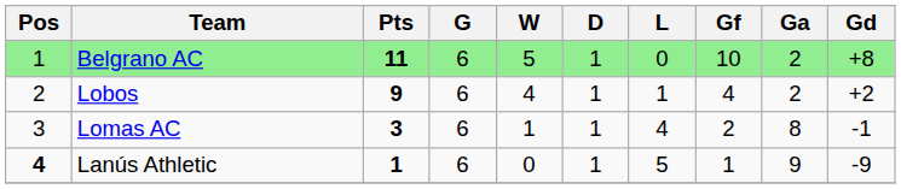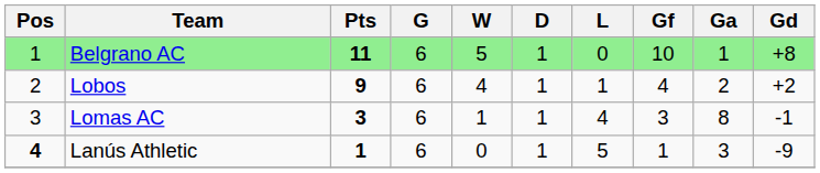Belgrano AC | Ga: 2 -> 1
Lomas AC | Gf: 2 -> 3
Lanús Athletic | Ga: 9 -> 3
